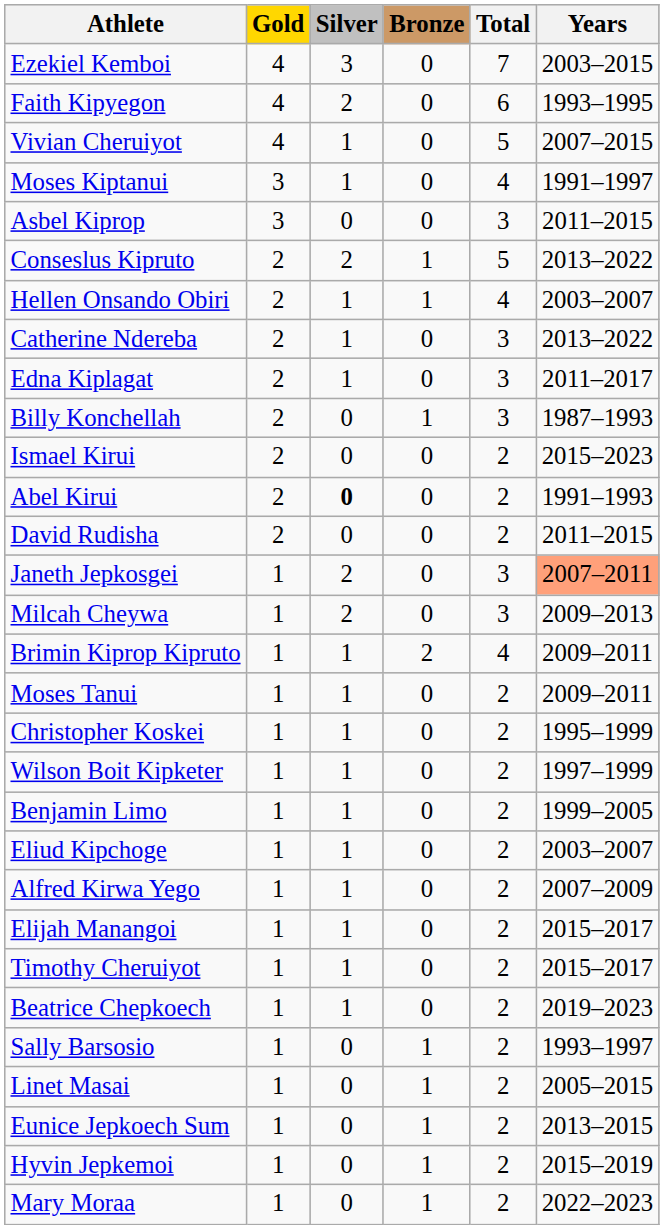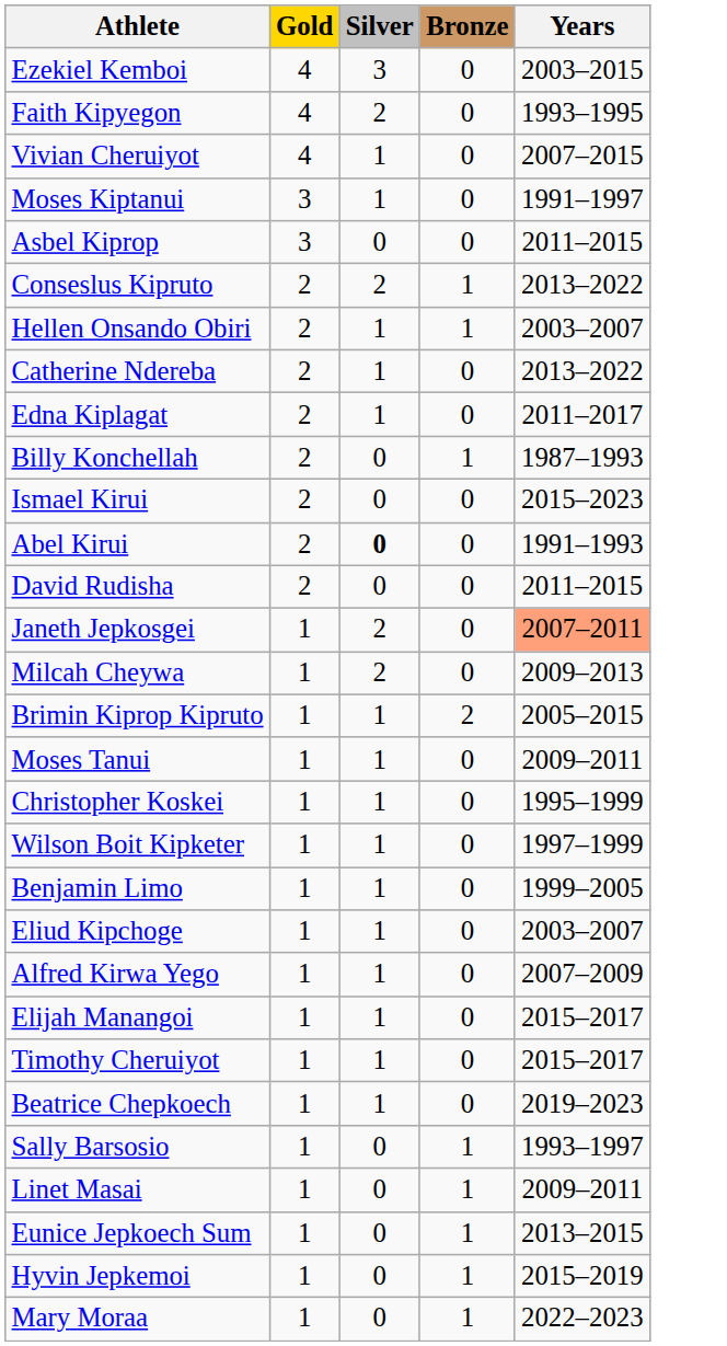- column: Total | 7 | 6 | 5 | 4 | 3 | 5 | 4 | 3 | 3 | 3 | 2 | 2 | 2 | 3 | 3 | 4 | 2 | 2 | 2 | 2 | 2 | 2 | 2 | 2 | 2 | 2 | 2 | 2 | 2 | 2
Brimin Kiprop Kipruto | Years: 2009–2011 -> 2005–2015
Linet Masai | Years: 2005–2015 -> 2009–2011
